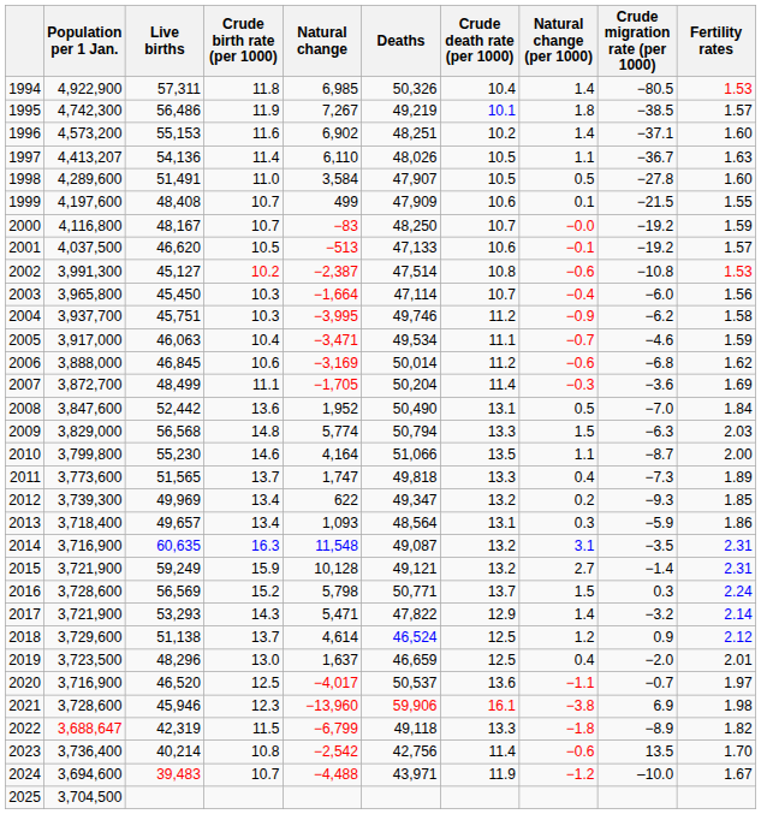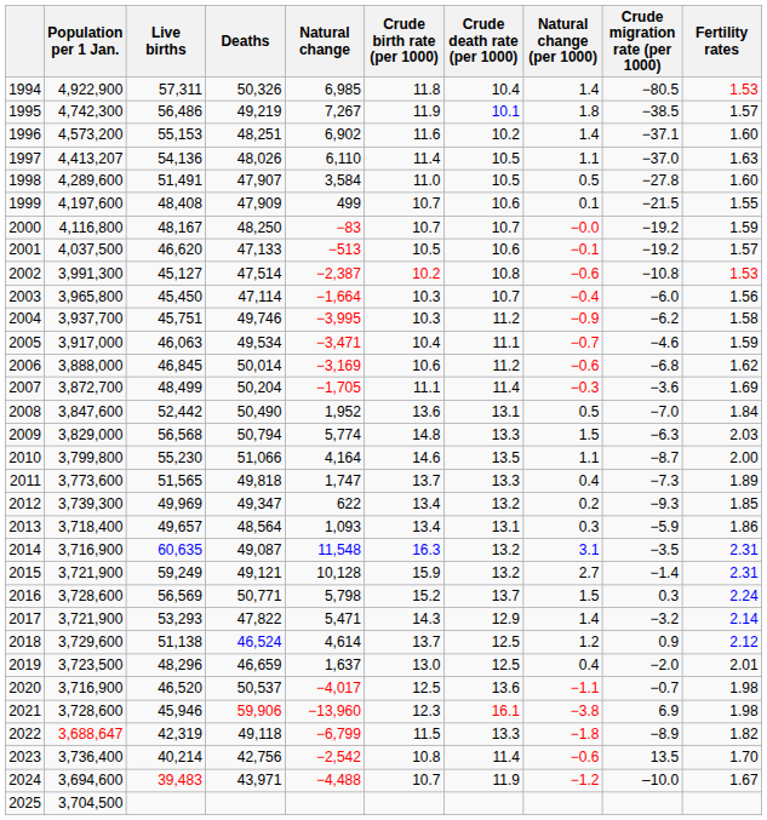columns swapped: Deaths <-> Crude birth rate (per 1000)
1997 | Crude migration rate (per 1000): −36.7 -> −37.0
2020 | Fertility rates: 1.97 -> 1.98
